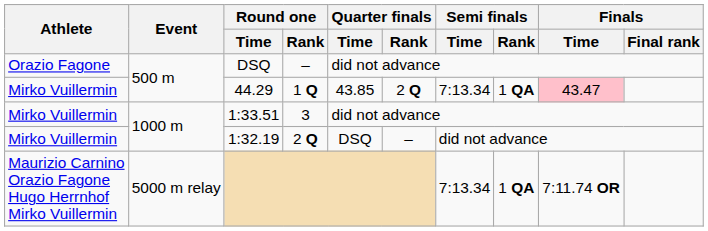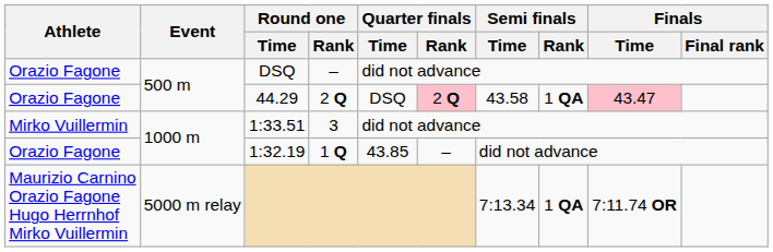44.29 | Athlete: Mirko Vuillermin -> Orazio Fagone
44.29 | Round one / Rank: 1 Q -> 2 Q
44.29 | Quarter finals / Time: 43.85 -> DSQ
44.29 | Quarter finals / Rank: no background -> pink background
44.29 | Semi finals / Time: 7:13.34 -> 43.58
1:32.19 | Athlete: Mirko Vuillermin -> Orazio Fagone
1:32.19 | Round one / Rank: 2 Q -> 1 Q
1:32.19 | Quarter finals / Time: DSQ -> 43.85
